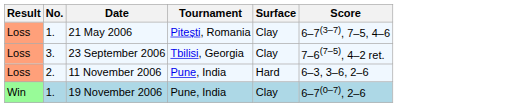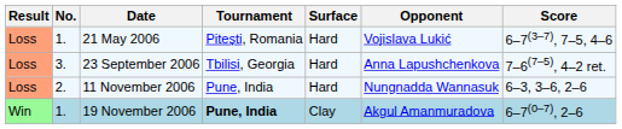+ column: Opponent | Vojislava Lukić | Anna Lapushchenkova | Nungnadda Wannasuk | Akgul Amanmuradova
21 May 2006 | Surface: Clay -> Hard
23 September 2006 | Surface: Clay -> Hard
19 November 2006 | Tournament: normal -> bold
